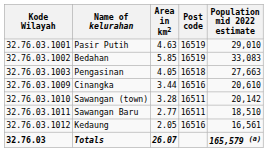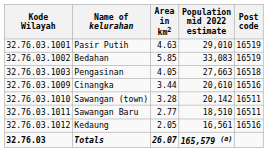columns swapped: Population mid 2022 estimate <-> Post code
